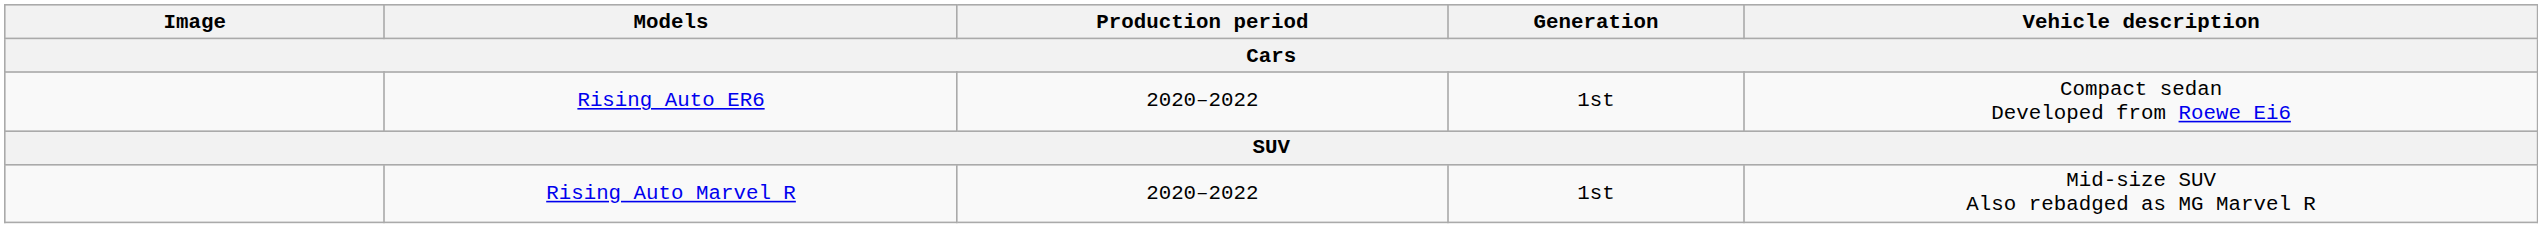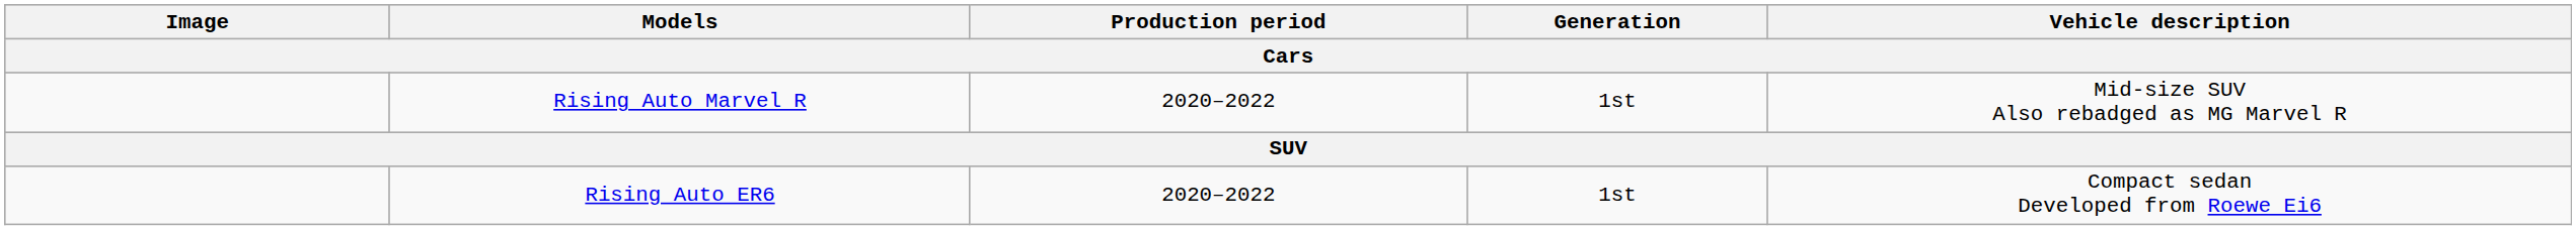rows swapped: Rising Auto ER6 <-> Rising Auto Marvel R
